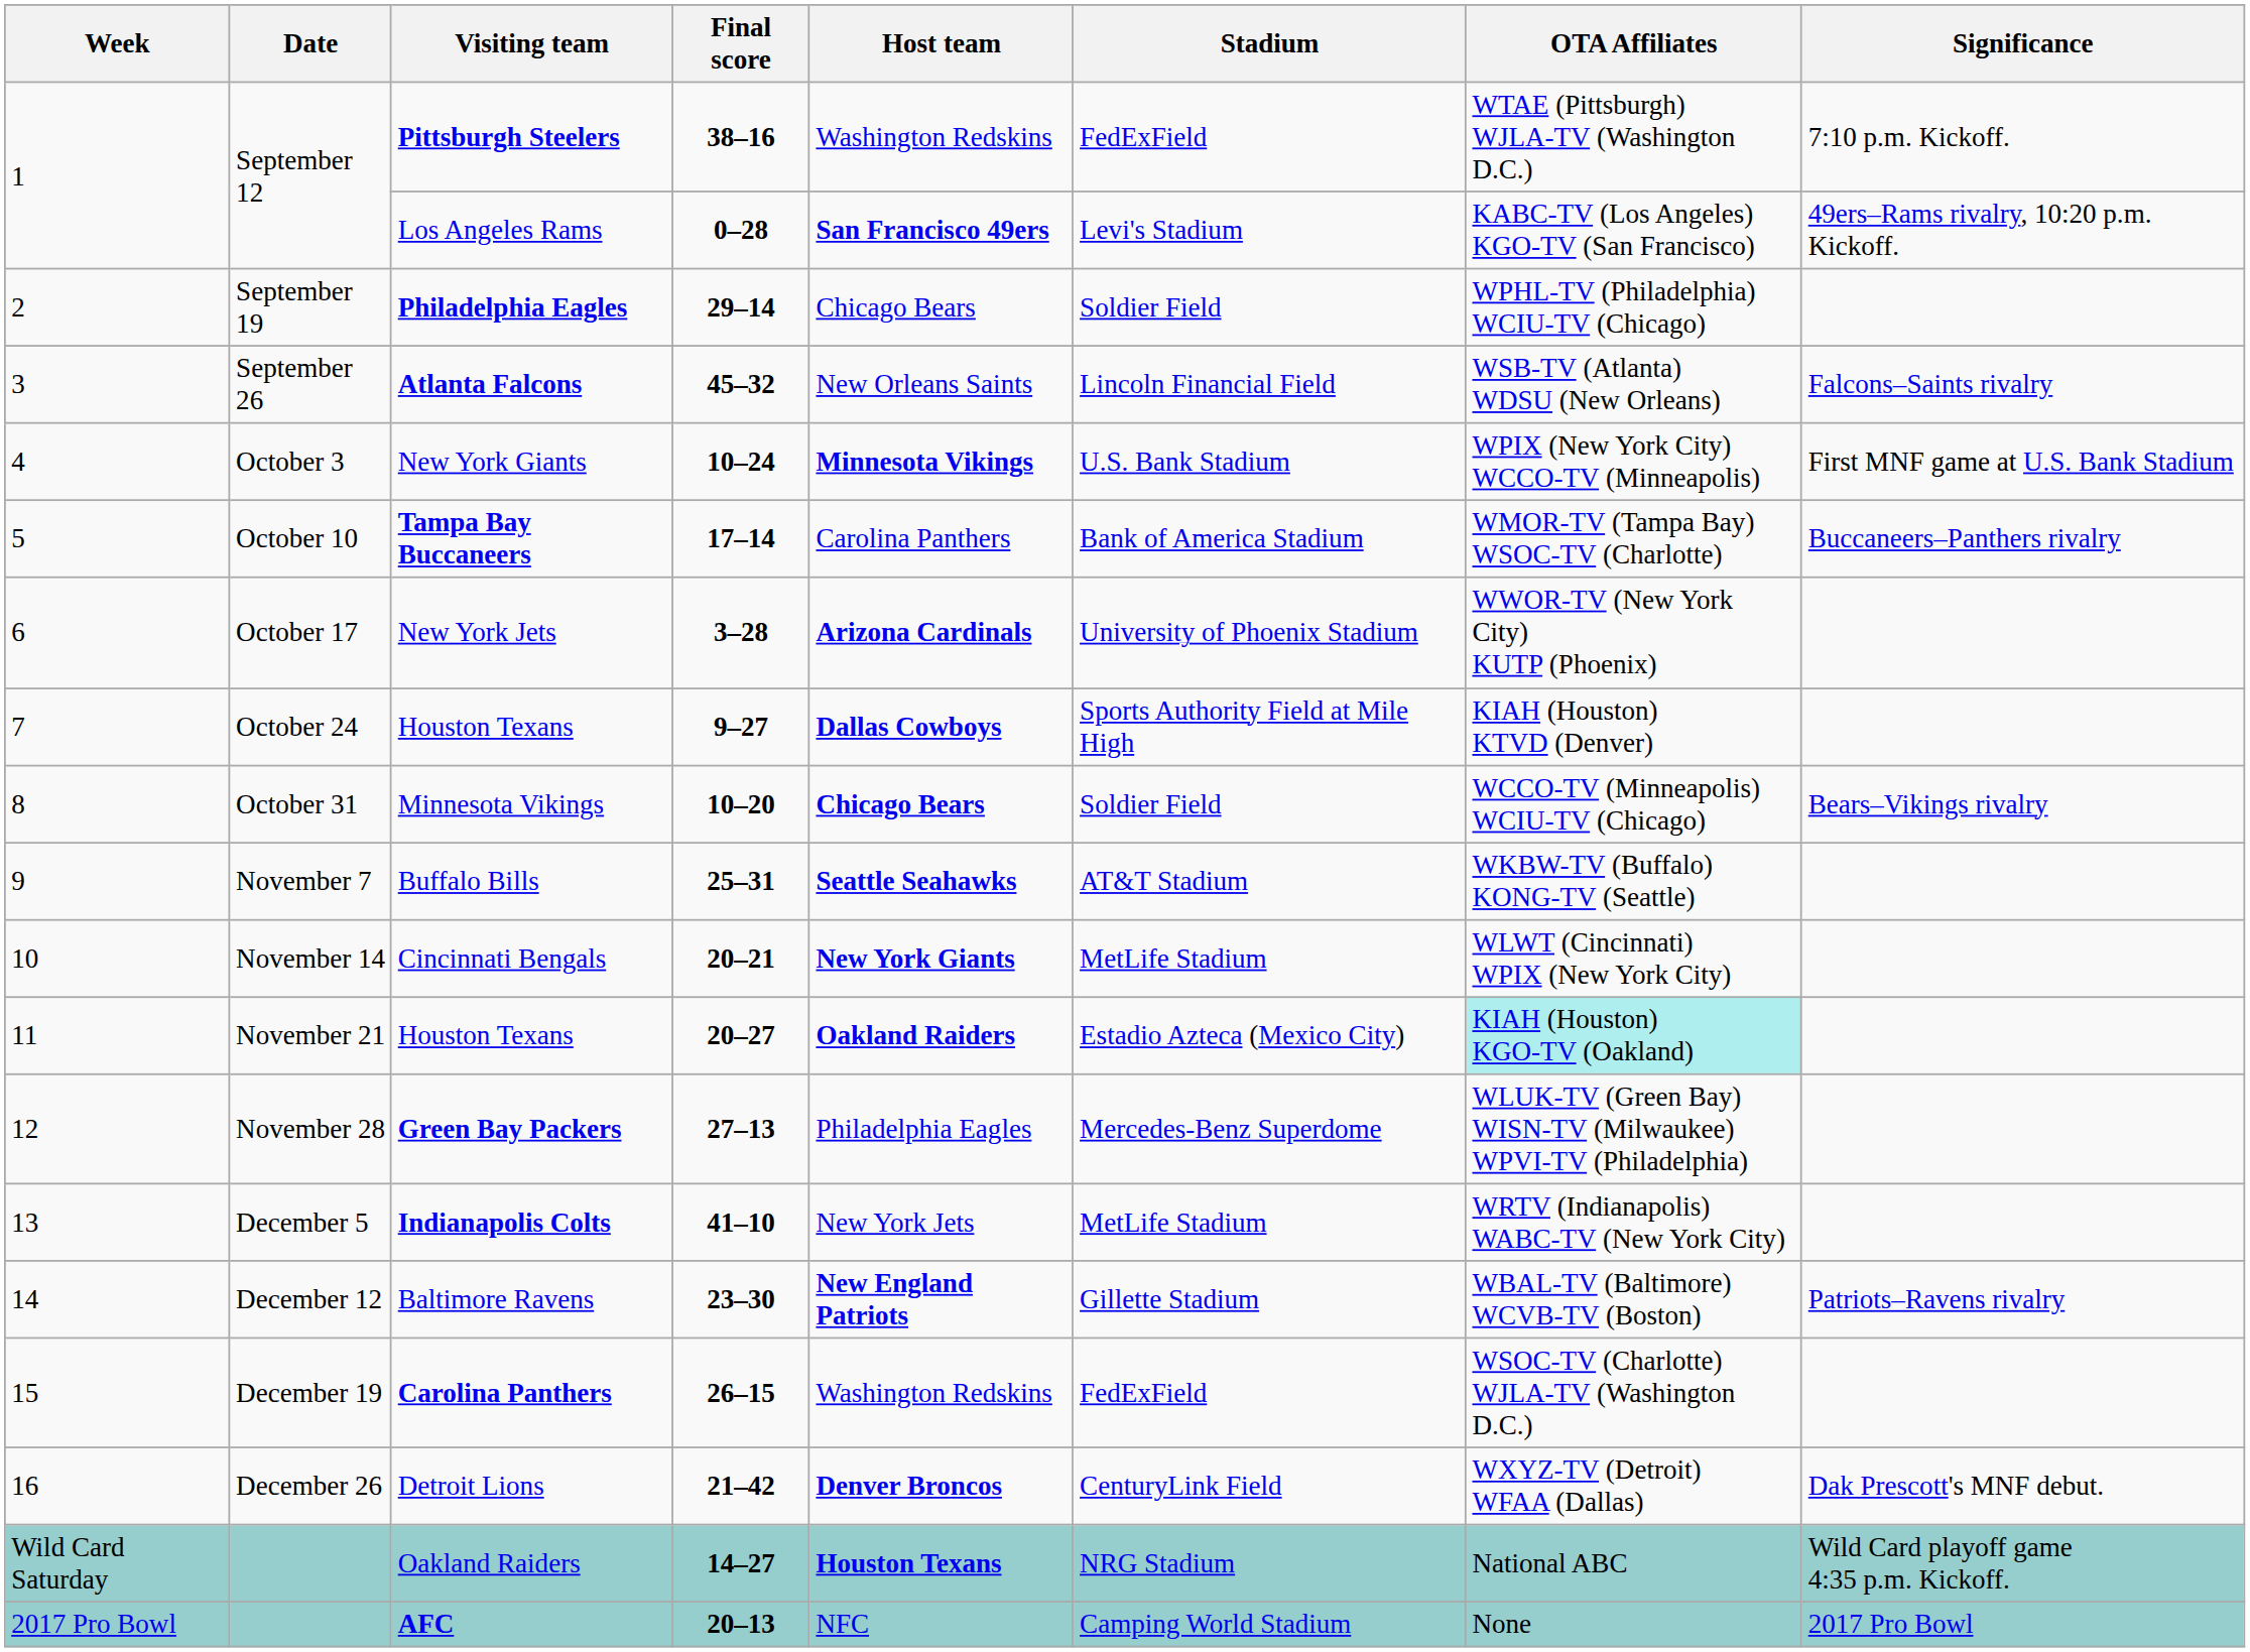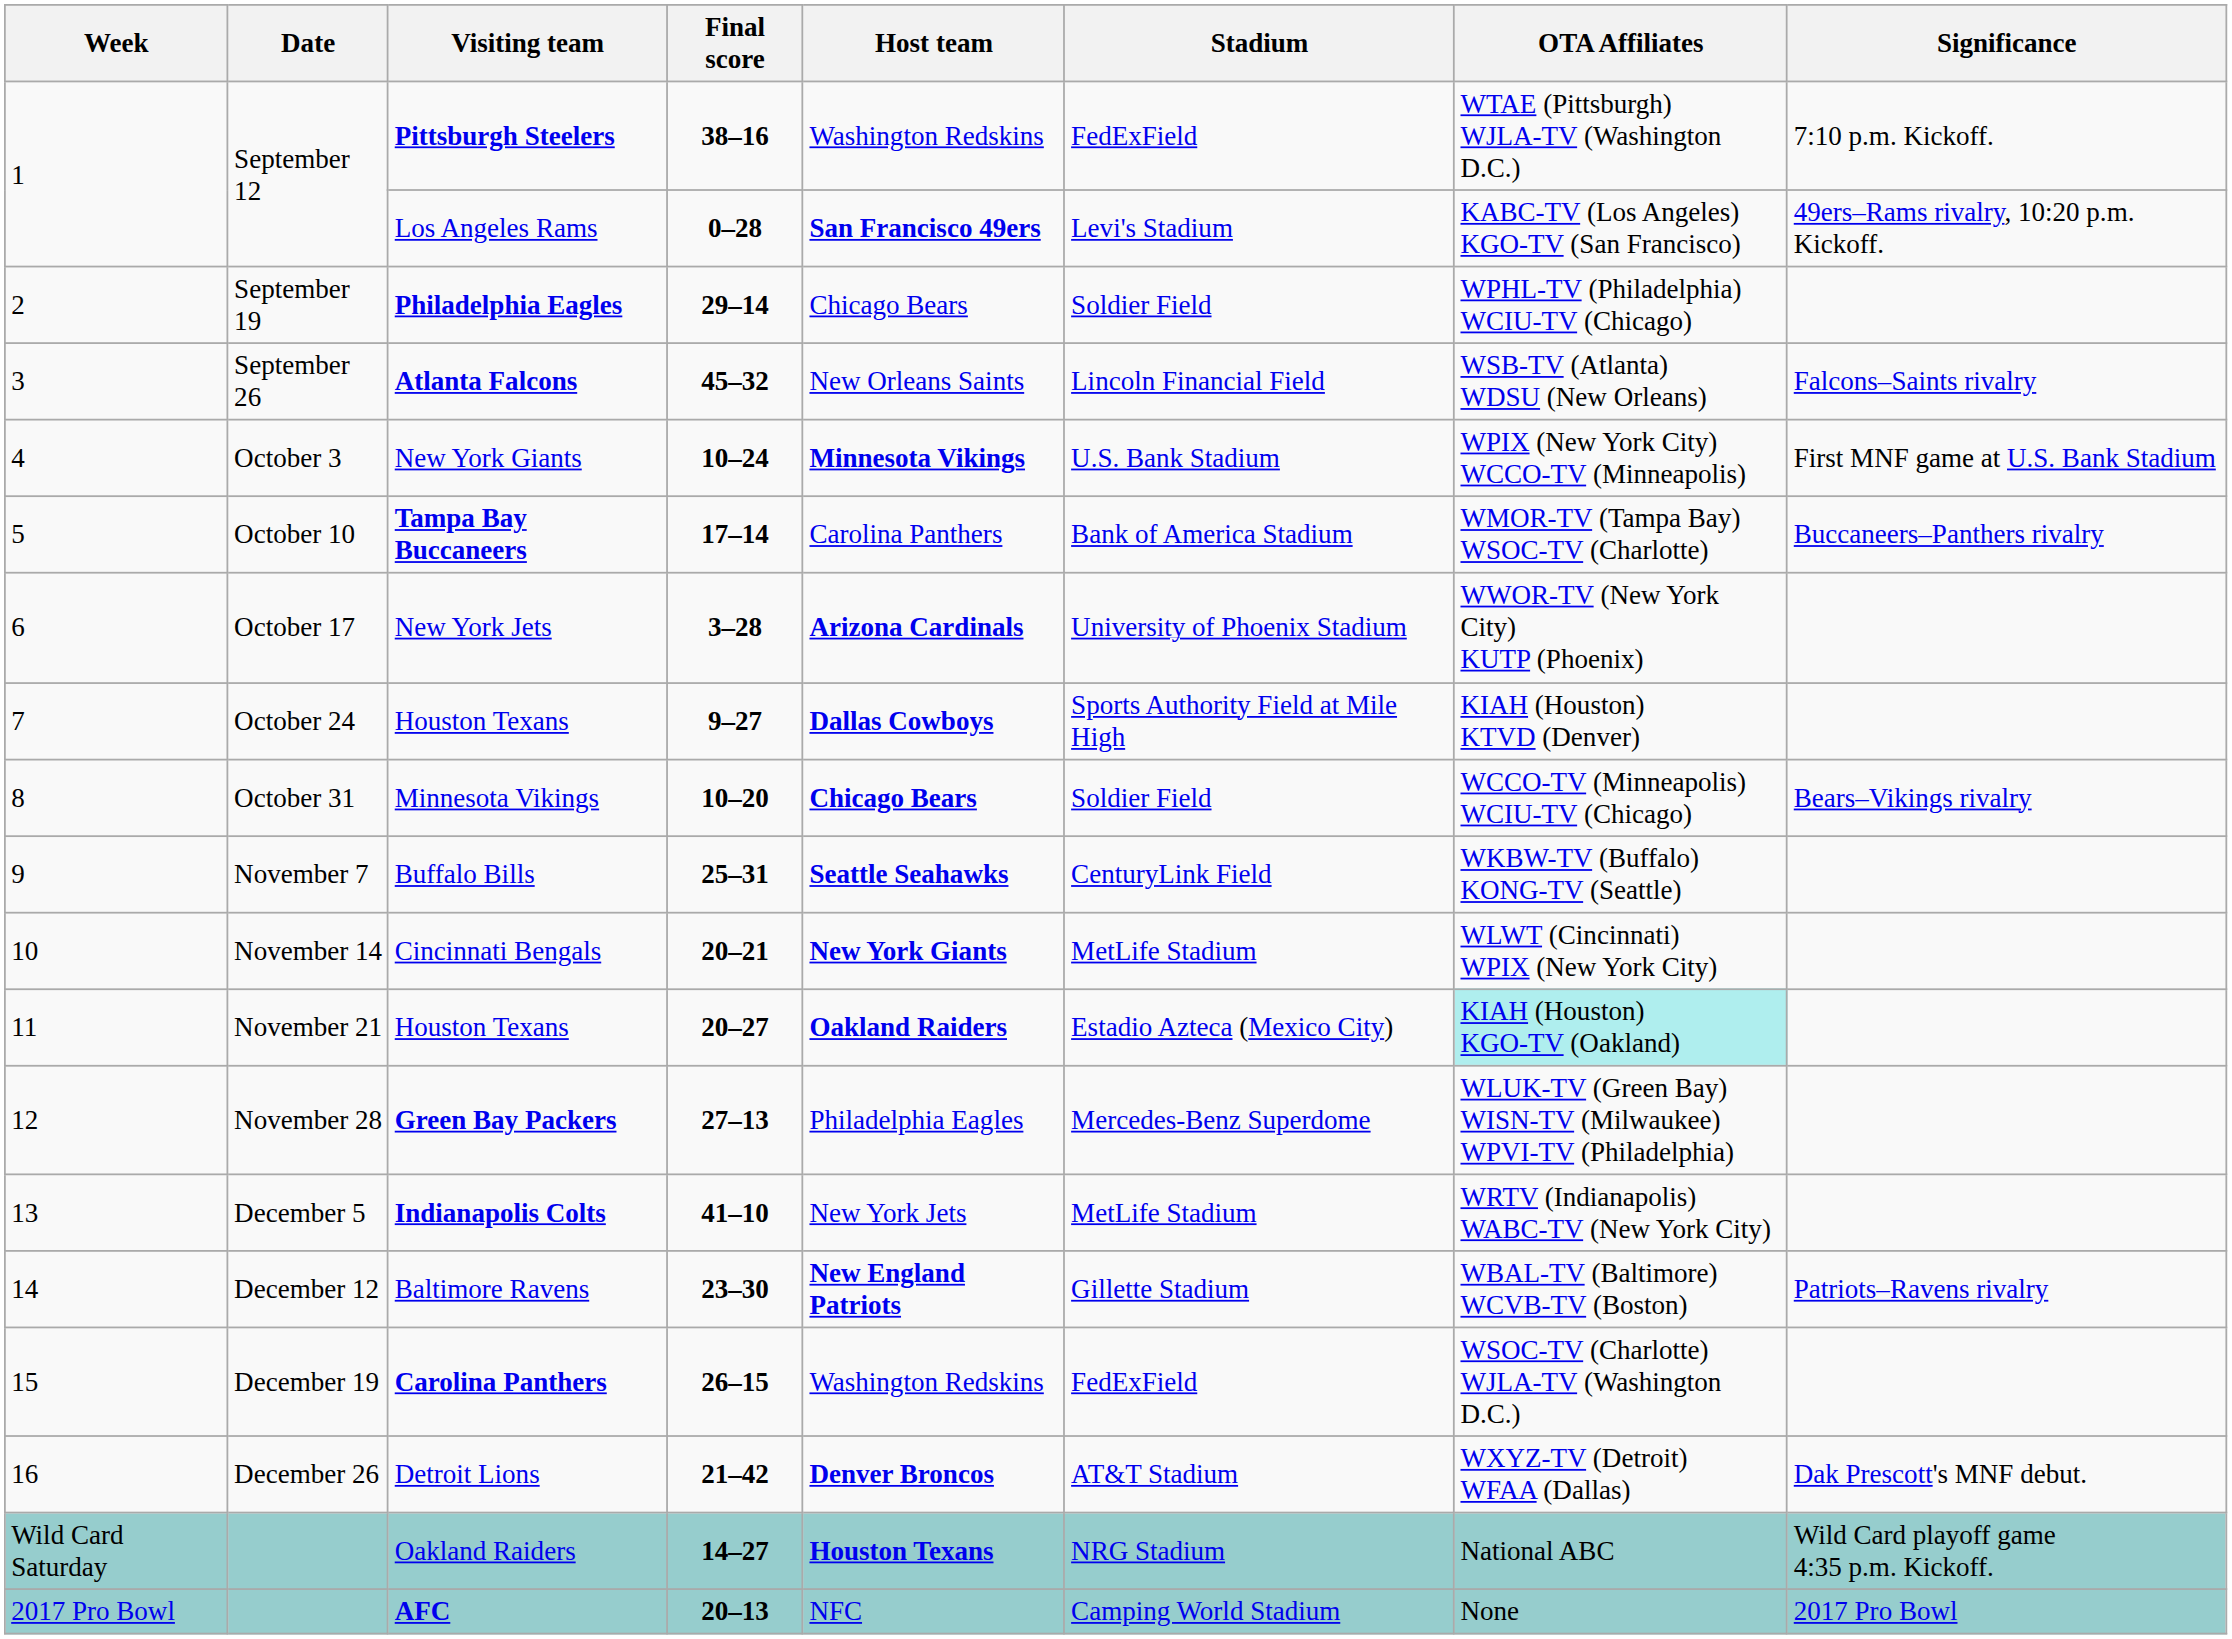Buffalo Bills | Stadium: AT&T Stadium -> CenturyLink Field
Detroit Lions | Stadium: CenturyLink Field -> AT&T Stadium
